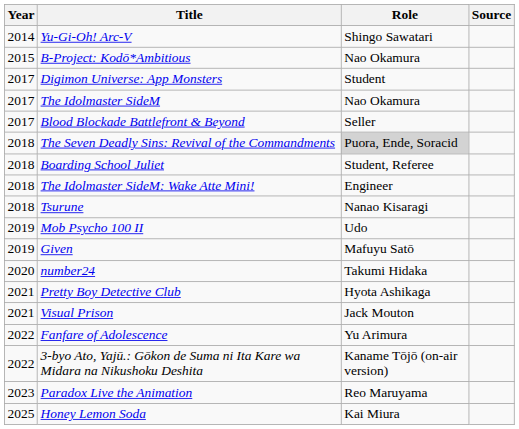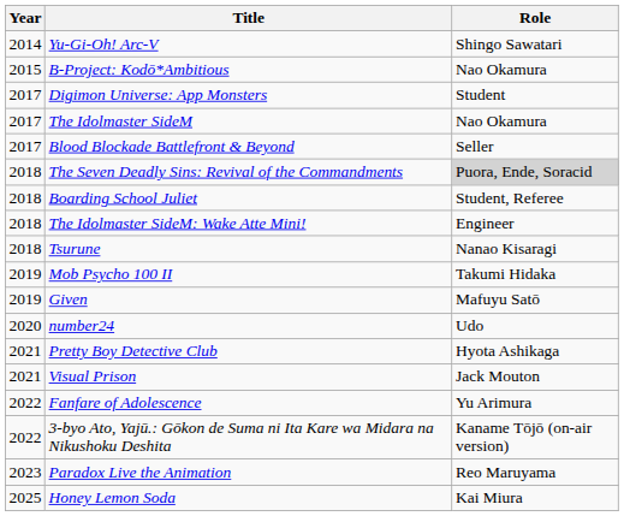- column: Source
Mob Psycho 100 II | Role: Udo -> Takumi Hidaka
number24 | Role: Takumi Hidaka -> Udo
